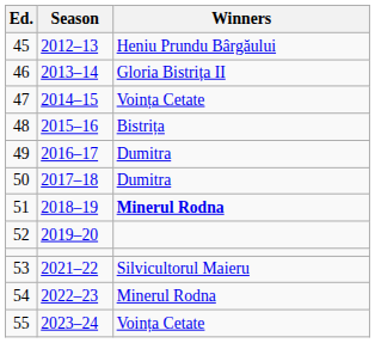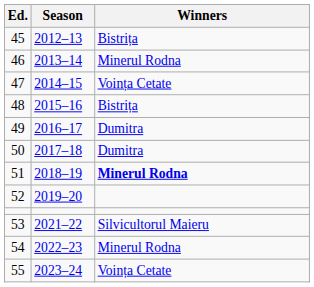45 | Winners: Heniu Prundu Bârgăului -> Bistrița
46 | Winners: Gloria Bistrița II -> Minerul Rodna
